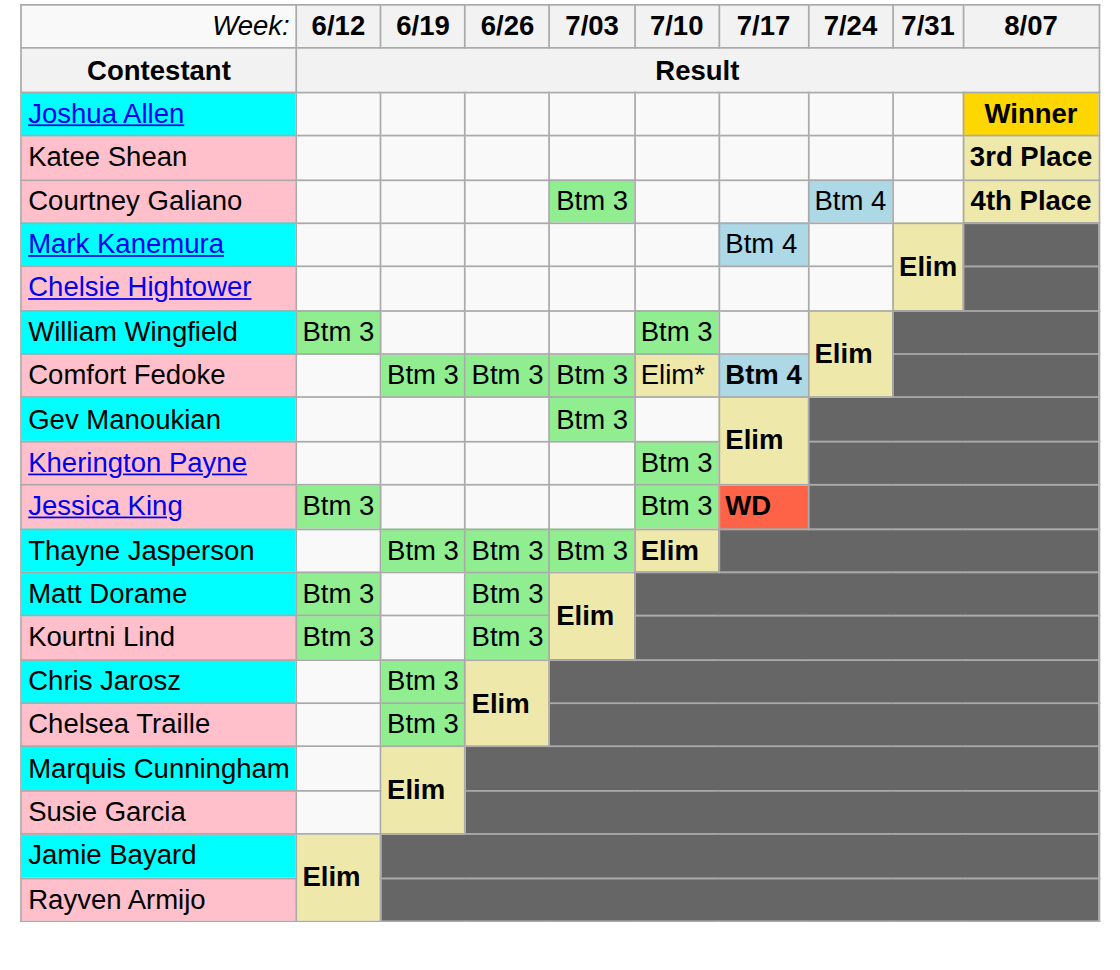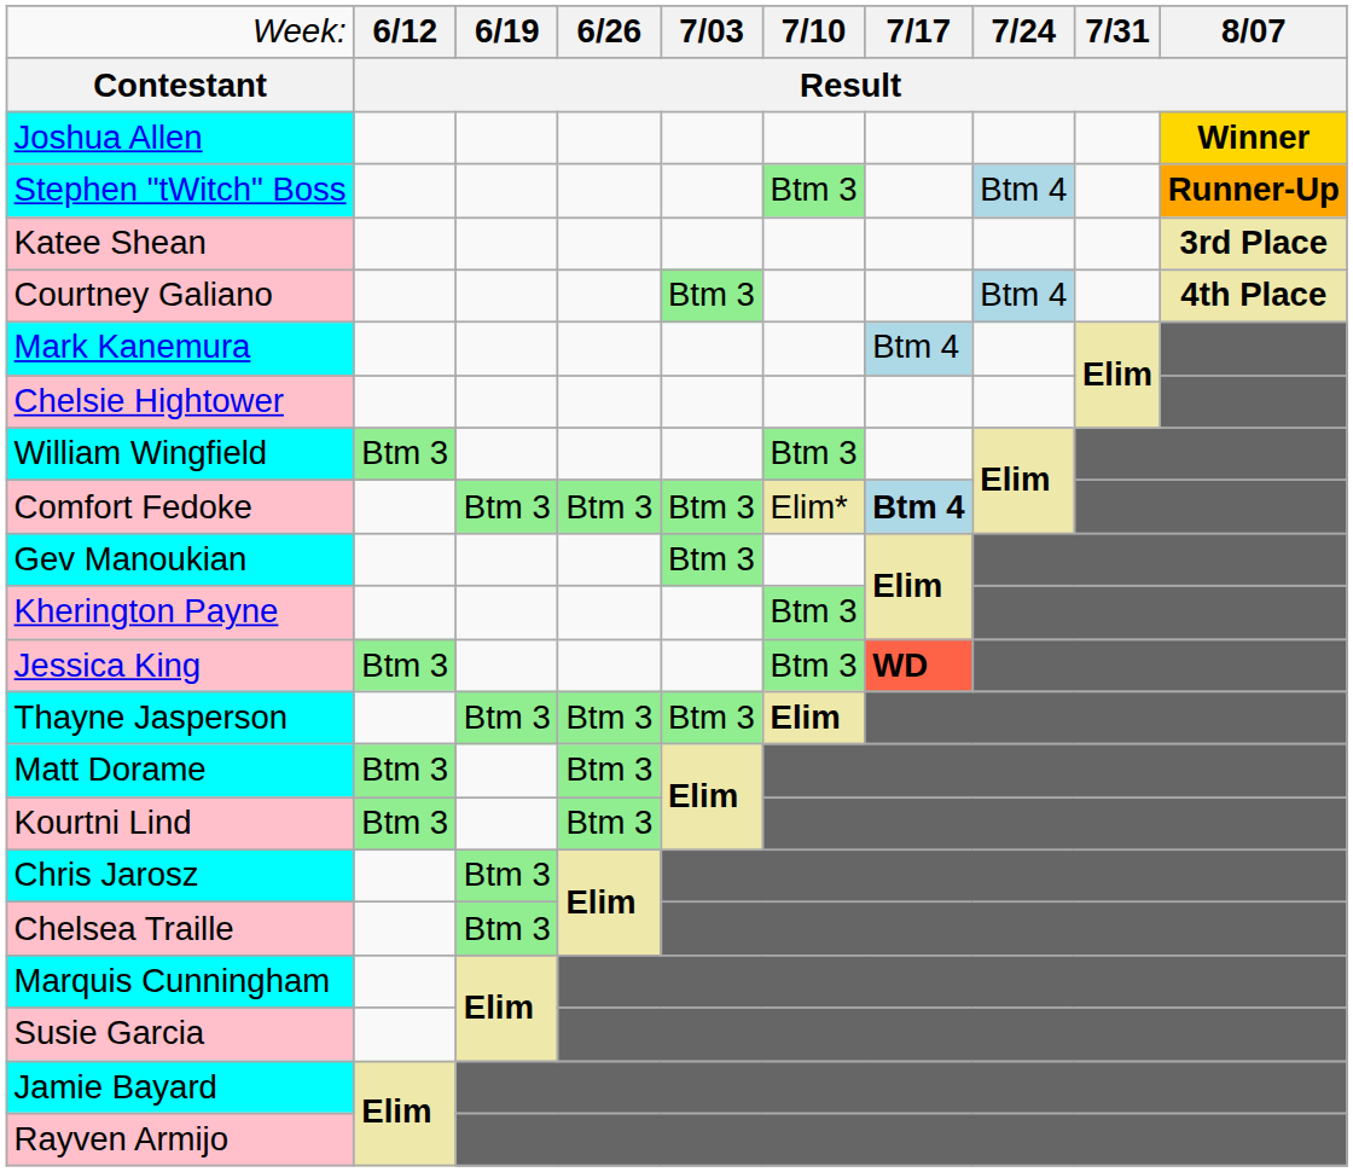+ row: Stephen "tWitch" Boss | Btm 3 | Btm 4 | Runner-Up
